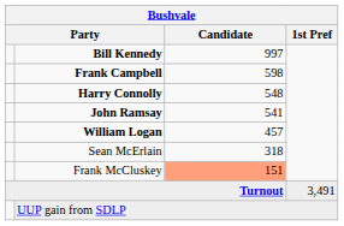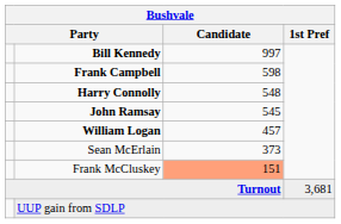John Ramsay | Candidate: 541 -> 545
Sean McErlain | Candidate: 318 -> 373
Turnout | 1st Pref: 3,491 -> 3,681
